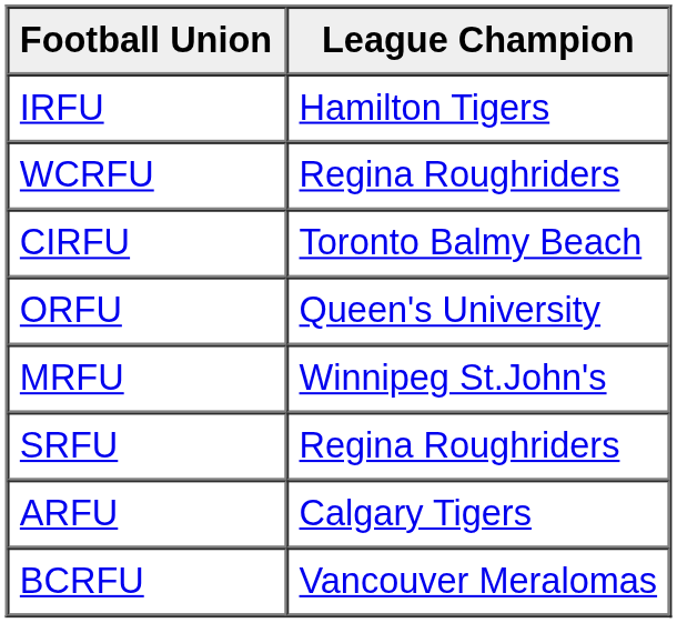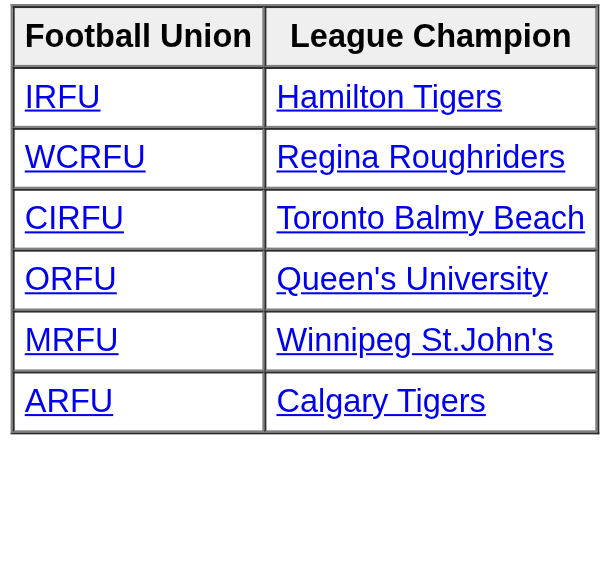- row: SRFU | Regina Roughriders
- row: BCRFU | Vancouver Meralomas
